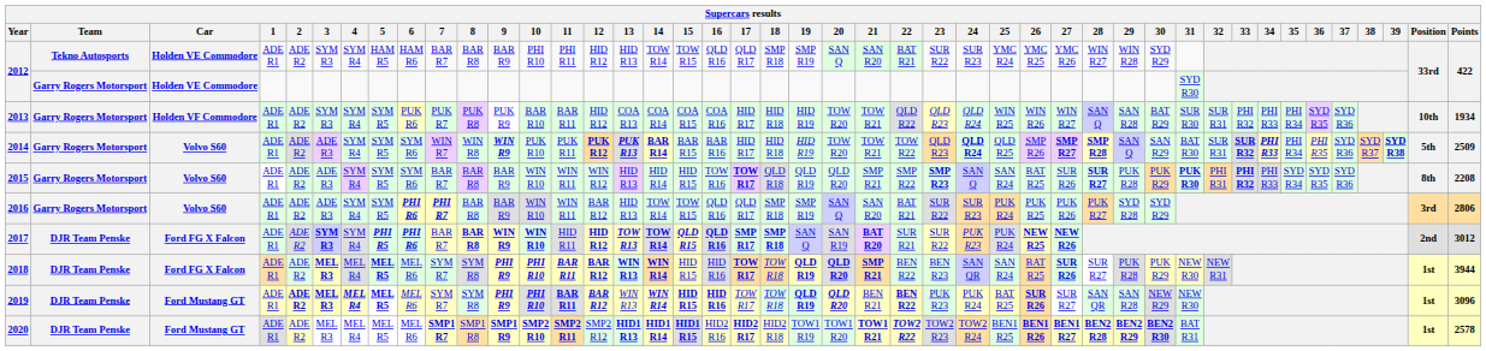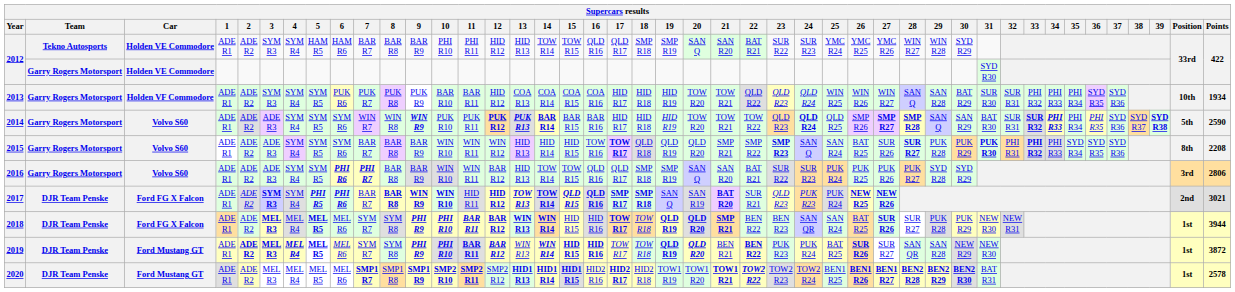2014 | Points: 2509 -> 2590
2017 | 23: SUR R22 -> QLD R23
2017 | Points: 3012 -> 3021
2019 | Points: 3096 -> 3872
